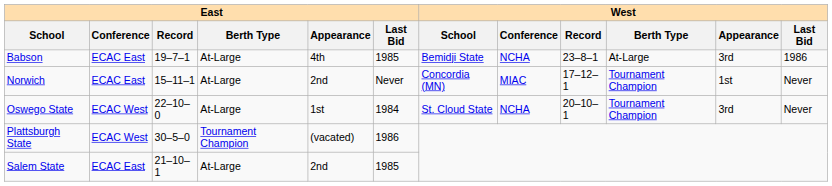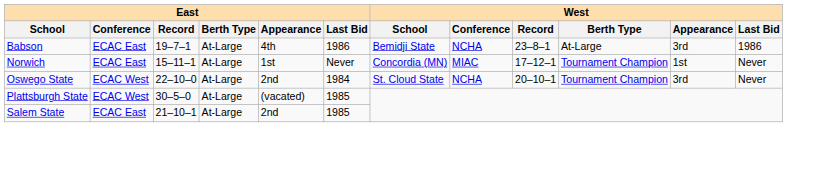Babson | East / Last Bid: 1985 -> 1986
Norwich | East / Appearance: 2nd -> 1st
Oswego State | East / Appearance: 1st -> 2nd
Plattsburgh State | East / Berth Type: Tournament Champion -> At-Large
Plattsburgh State | East / Last Bid: 1986 -> 1985
